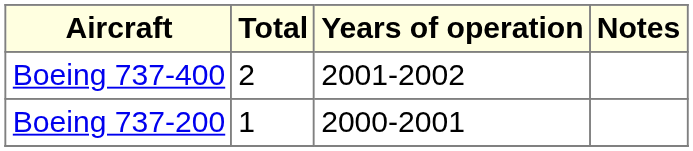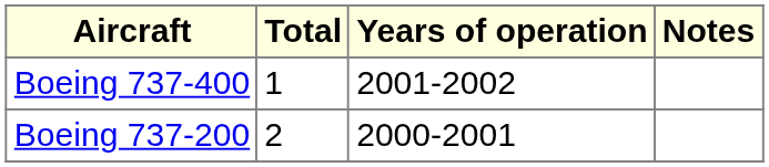Boeing 737-400 | Total: 2 -> 1
Boeing 737-200 | Total: 1 -> 2
